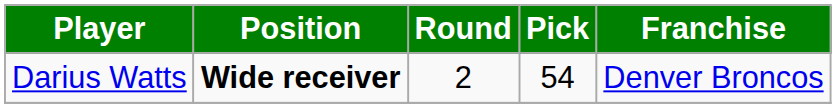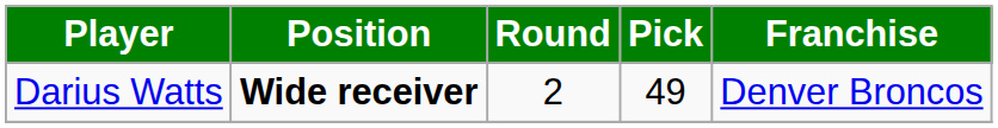Darius Watts | Pick: 54 -> 49
